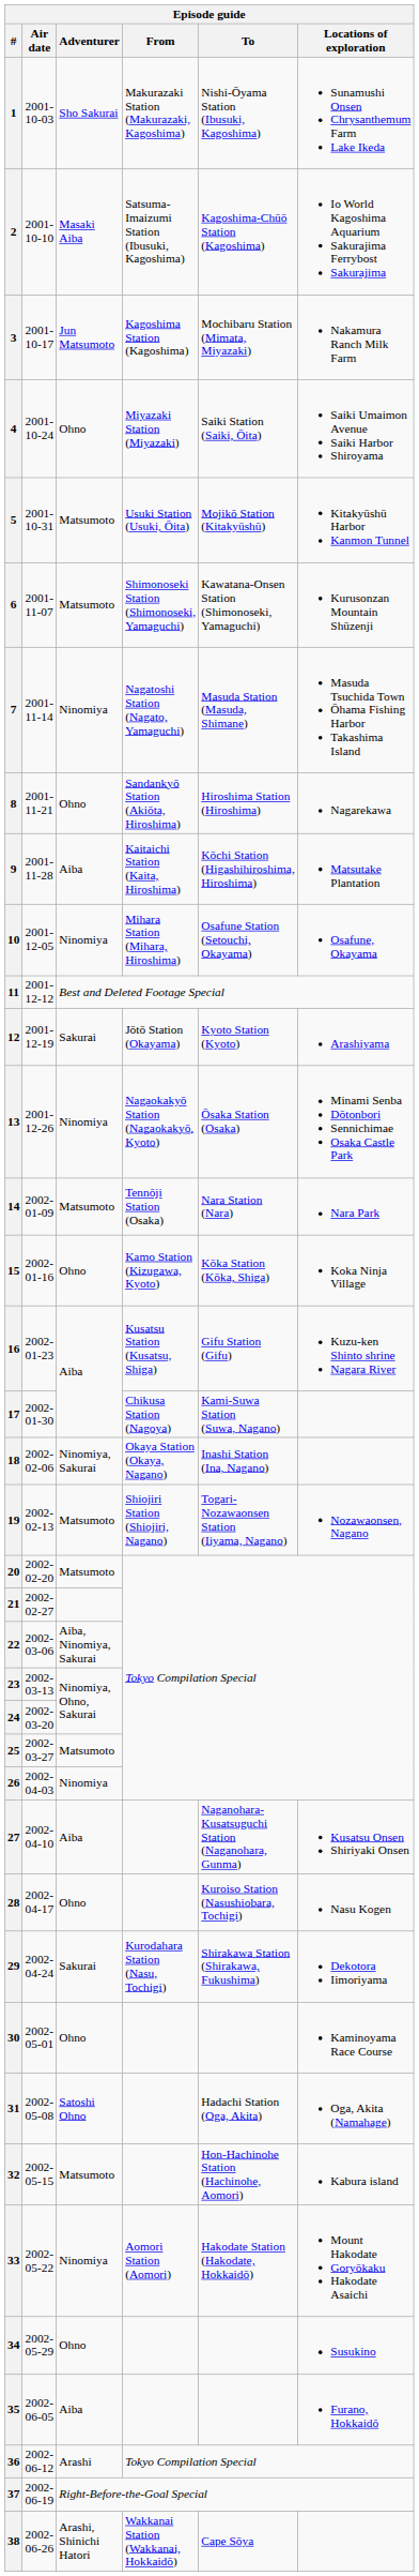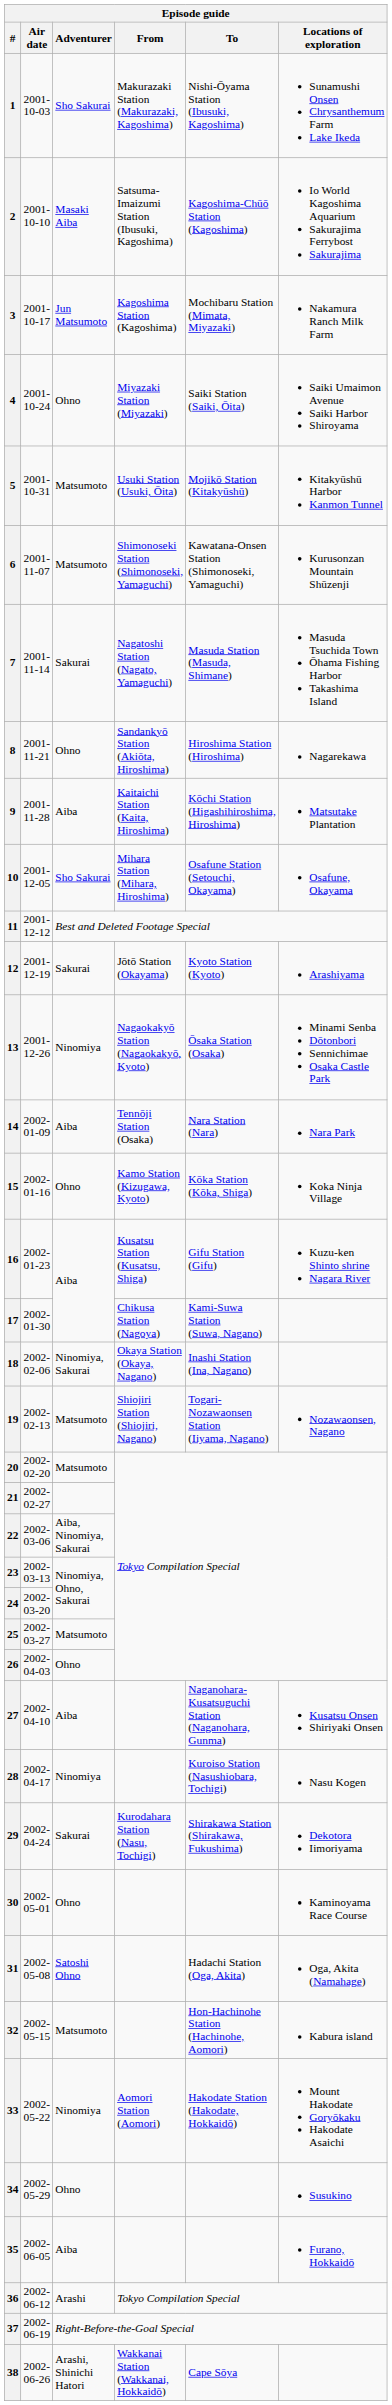7 | Episode guide / Adventurer: Ninomiya -> Sakurai
10 | Episode guide / Adventurer: Ninomiya -> Sho Sakurai
14 | Episode guide / Adventurer: Matsumoto -> Aiba
26 | Episode guide / Adventurer: Ninomiya -> Ohno
28 | Episode guide / Adventurer: Ohno -> Ninomiya
